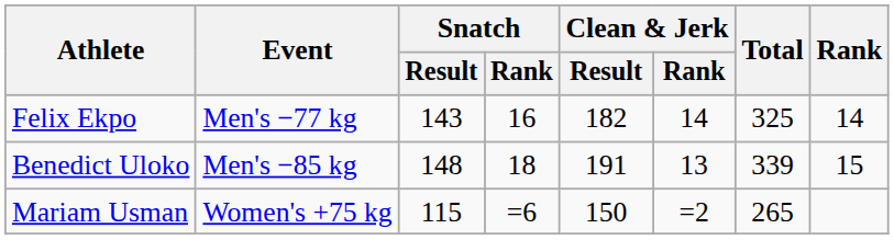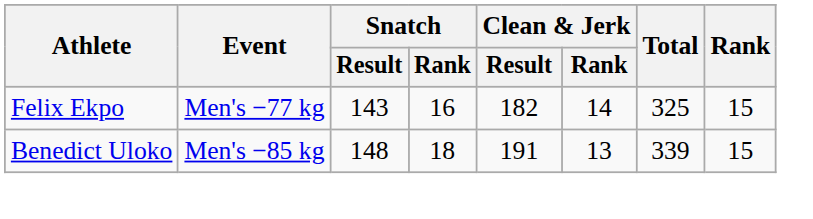Felix Ekpo | Rank: 14 -> 15
- row: Mariam Usman | Women's +75 kg | 115 | =6 | 150 | =2 | 265
